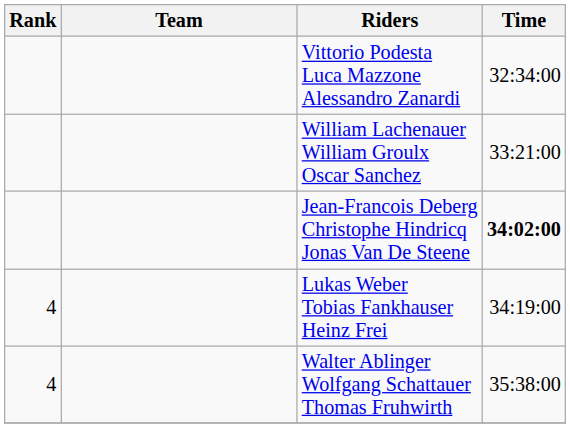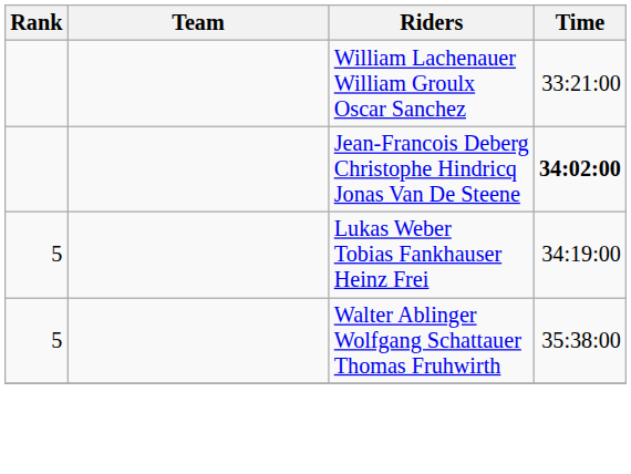- row: Vittorio Podesta Luca Mazzone Alessandro Zanardi | 32:34:00
Lukas Weber Tobias Fankhauser Heinz Frei | Rank: 4 -> 5
Walter Ablinger Wolfgang Schattauer Thomas Fruhwirth | Rank: 4 -> 5
